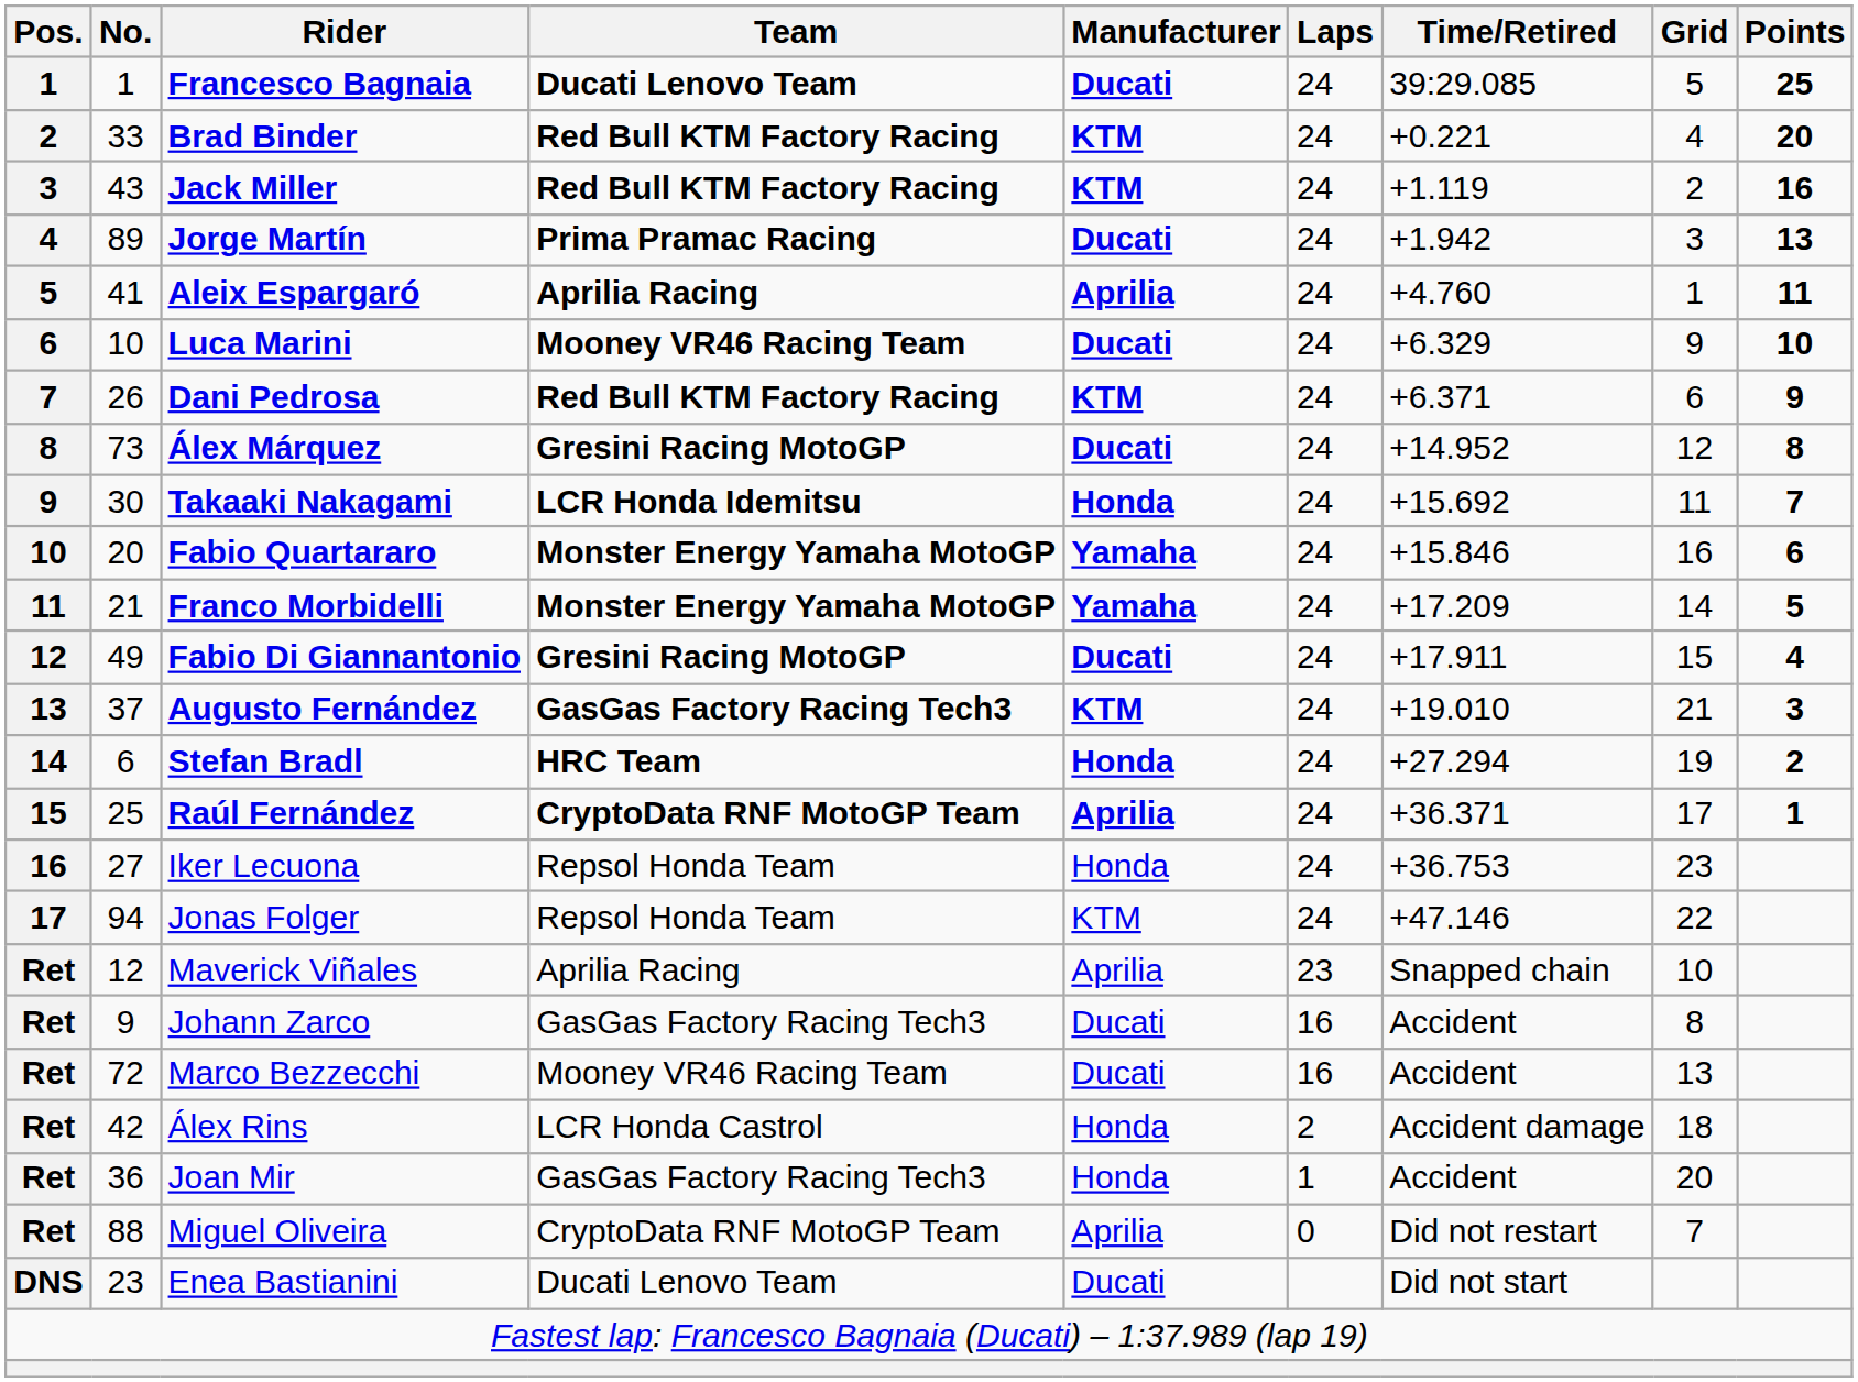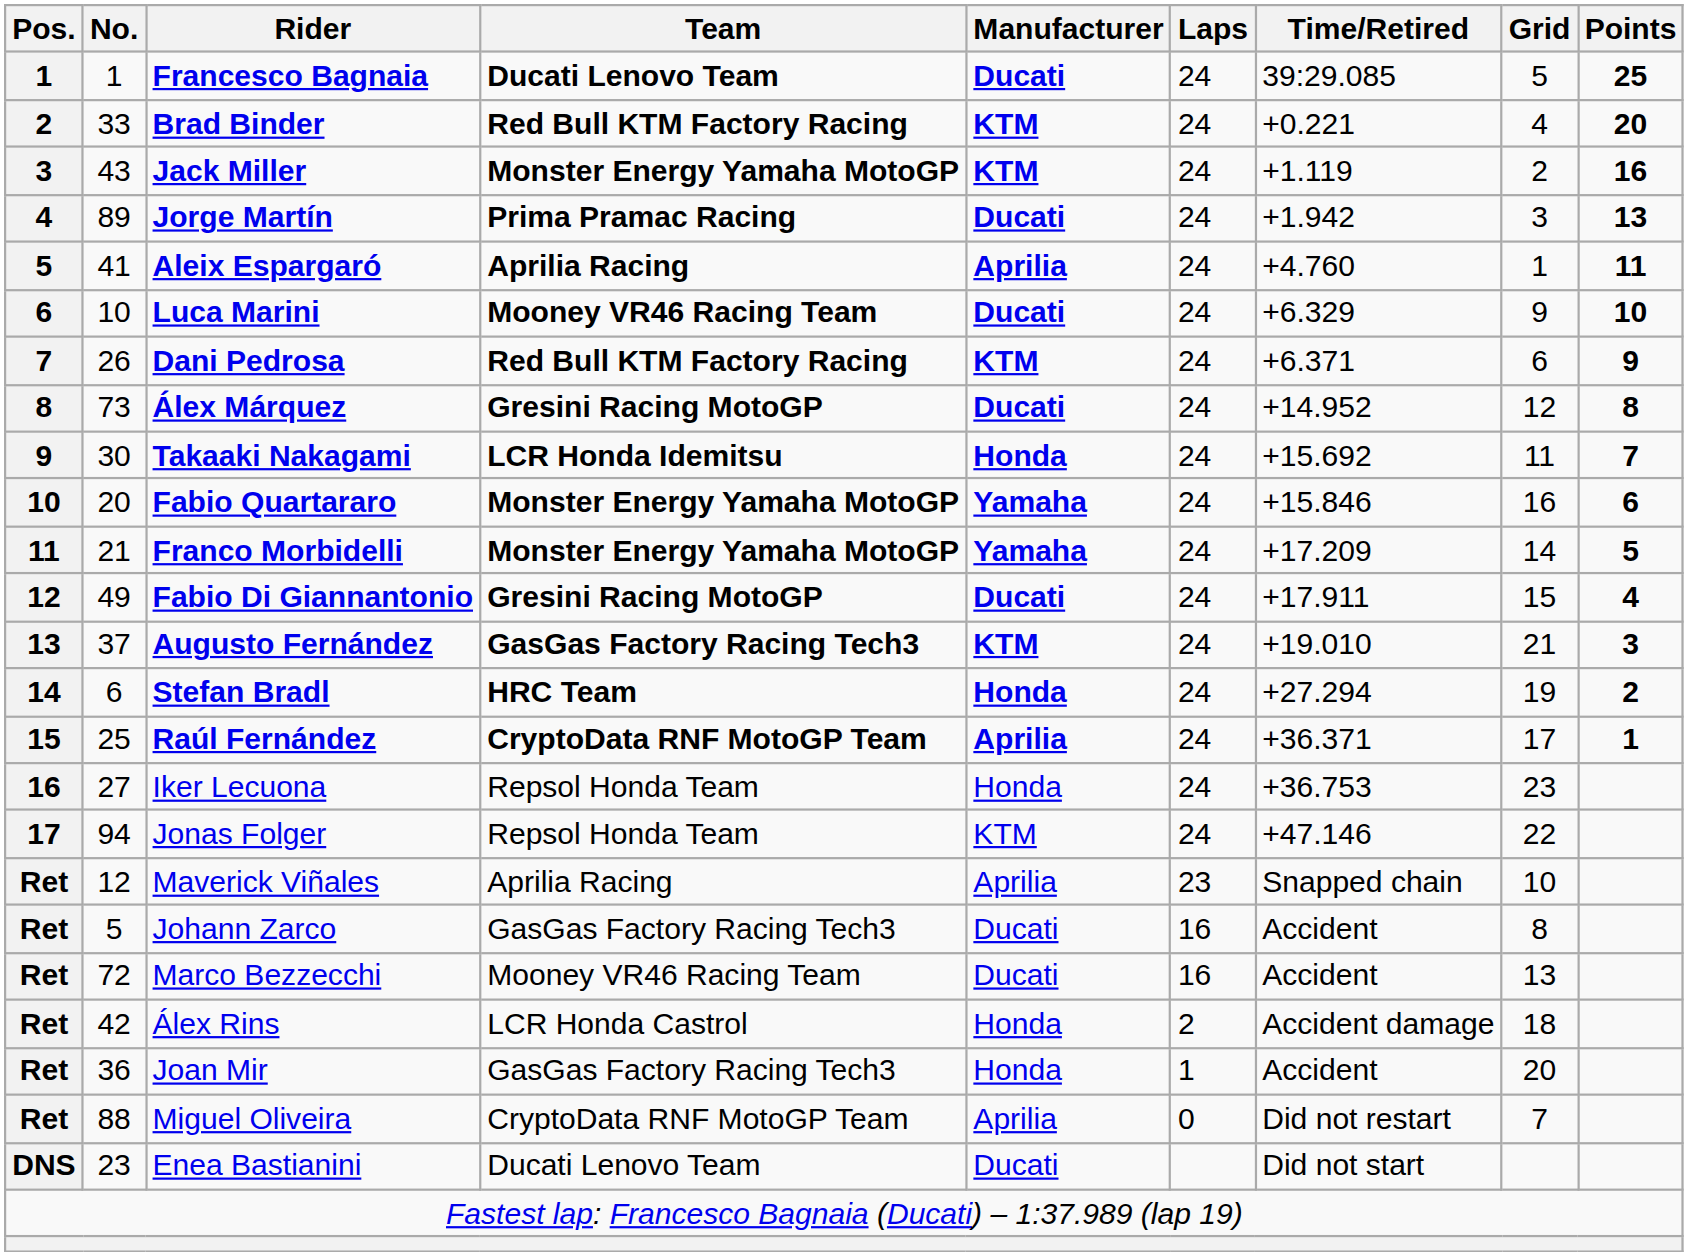Jack Miller | Team: Red Bull KTM Factory Racing -> Monster Energy Yamaha MotoGP
Johann Zarco | No.: 9 -> 5
